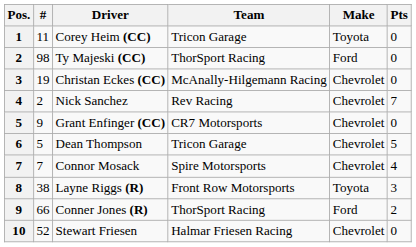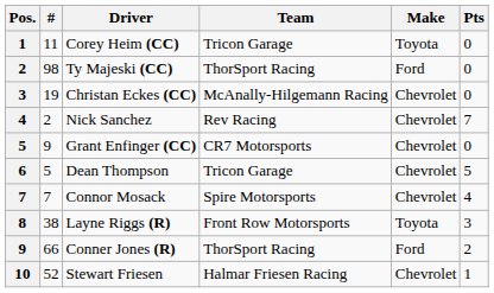Stewart Friesen | Pts: 0 -> 1
